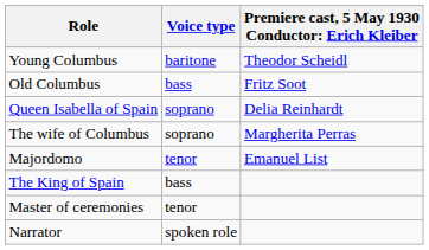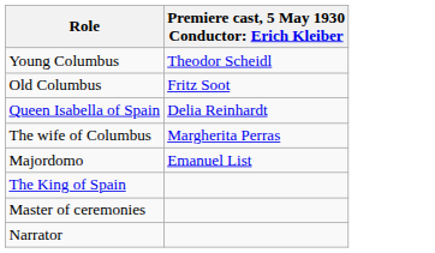- column: Voice type | baritone | bass | soprano | soprano | tenor | bass | tenor | spoken role
